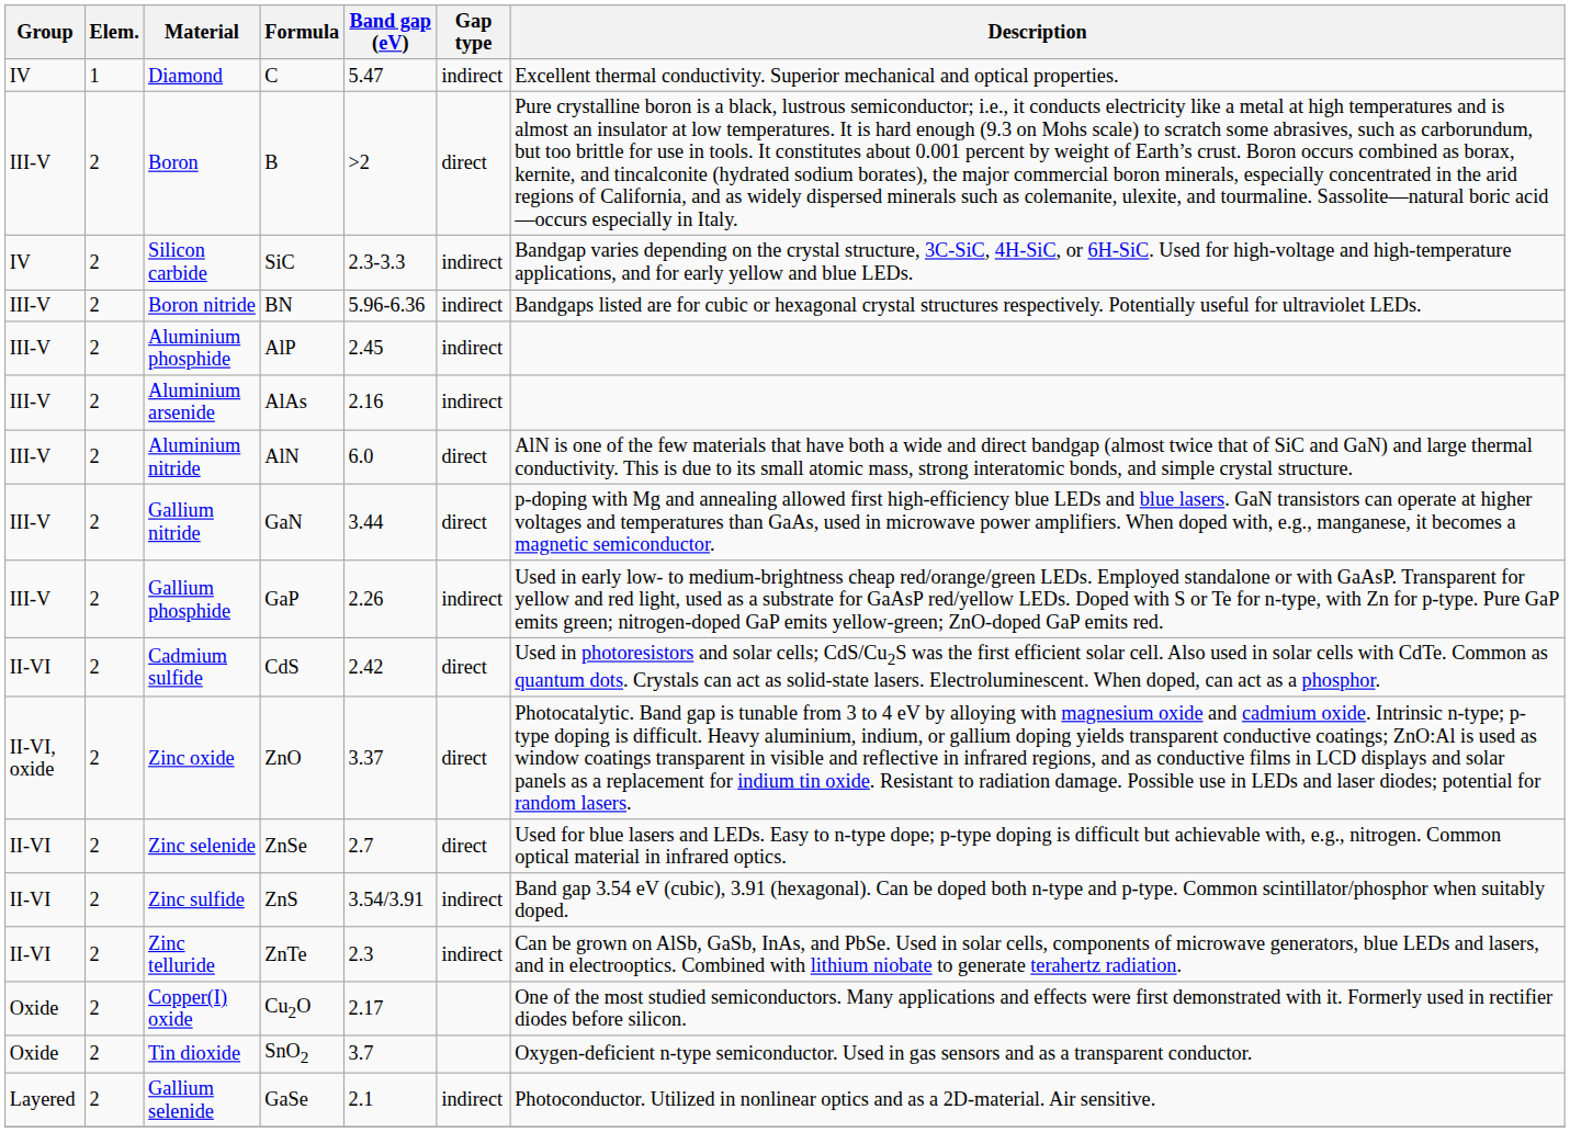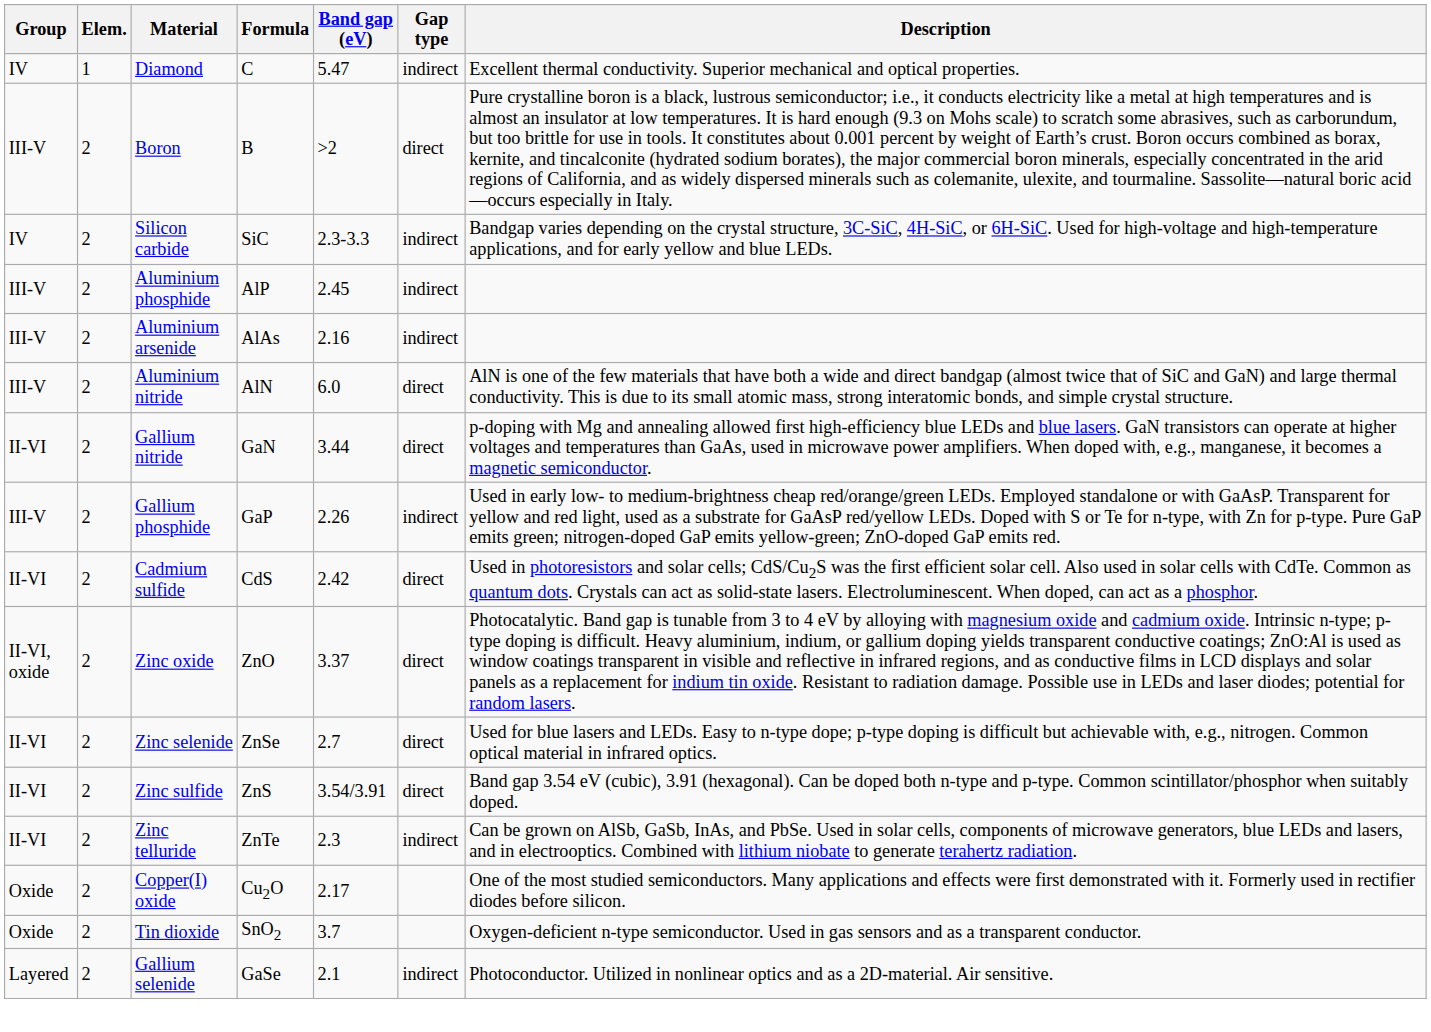- row: III-V | 2 | Boron nitride | BN | 5.96-6.36 | indirect | Bandgaps listed are for cubic or hexagonal crystal structures respectively. Potentially useful for ultraviolet LEDs.
Gallium nitride | Group: III-V -> II-VI
Zinc sulfide | Gap type: indirect -> direct
